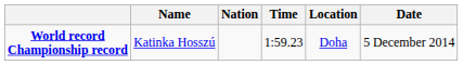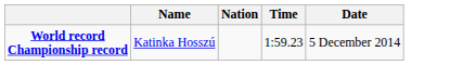- column: Location | Doha
